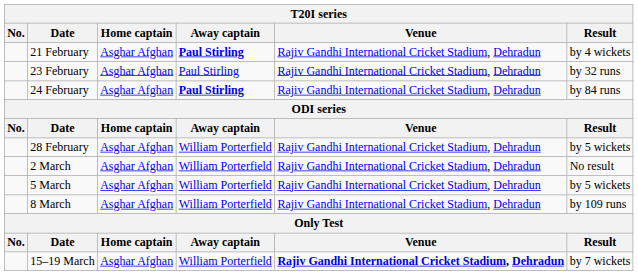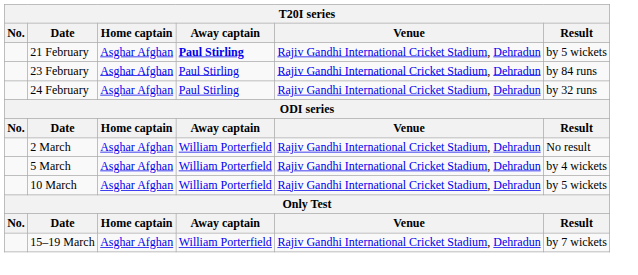21 February | Result: by 4 wickets -> by 5 wickets
23 February | Result: by 32 runs -> by 84 runs
24 February | Away captain: bold -> normal
24 February | Result: by 84 runs -> by 32 runs
- row: 28 February | Asghar Afghan | William Porterfield | Rajiv Gandhi International Cricket Stadium, Dehradun | by 5 wickets
5 March | Result: by 5 wickets -> by 4 wickets
- row: 8 March | Asghar Afghan | William Porterfield | Rajiv Gandhi International Cricket Stadium, Dehradun | by 109 runs
+ row: 10 March | Asghar Afghan | William Porterfield | Rajiv Gandhi International Cricket Stadium, Dehradun | by 5 wickets
15–19 March | Venue: bold -> normal
